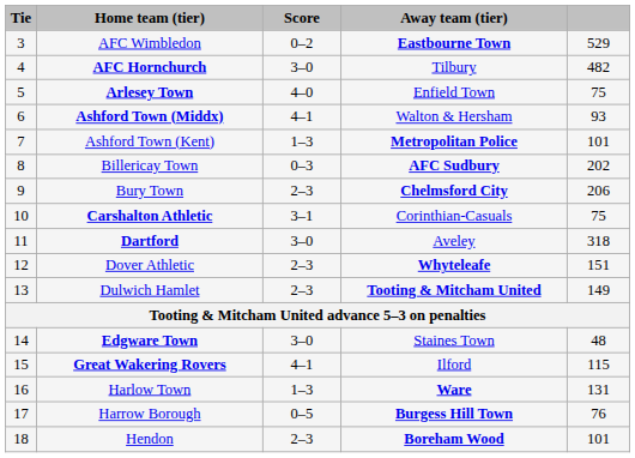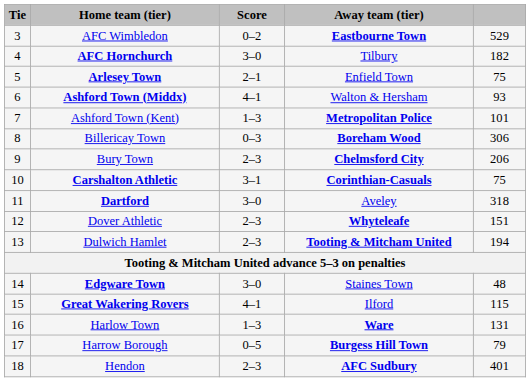AFC Hornchurch | column 5: 482 -> 182
Arlesey Town | Score: 4–0 -> 2–1
Billericay Town | Away team (tier): AFC Sudbury -> Boreham Wood
Billericay Town | column 5: 202 -> 306
Carshalton Athletic | Away team (tier): normal -> bold
Dulwich Hamlet | column 5: 149 -> 194
Harrow Borough | column 5: 76 -> 79
Hendon | Away team (tier): Boreham Wood -> AFC Sudbury
Hendon | column 5: 101 -> 401
